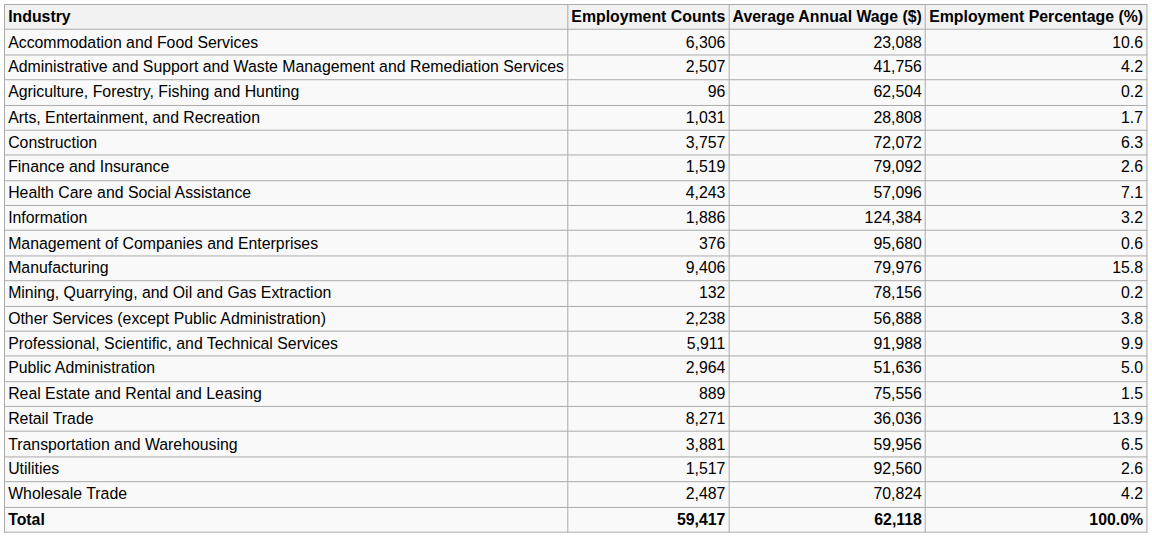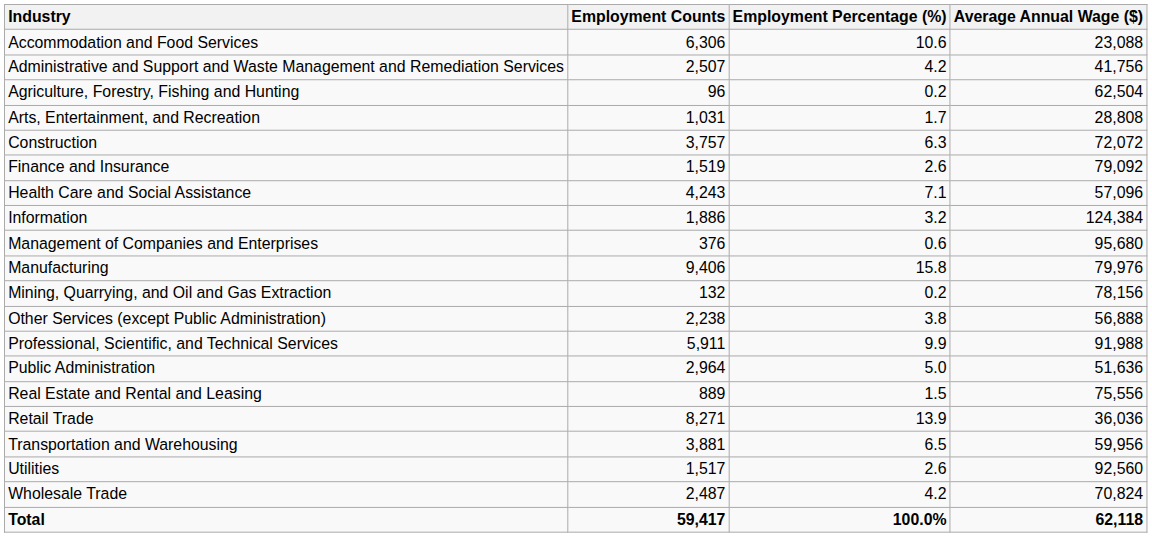columns swapped: Employment Percentage (%) <-> Average Annual Wage ($)
